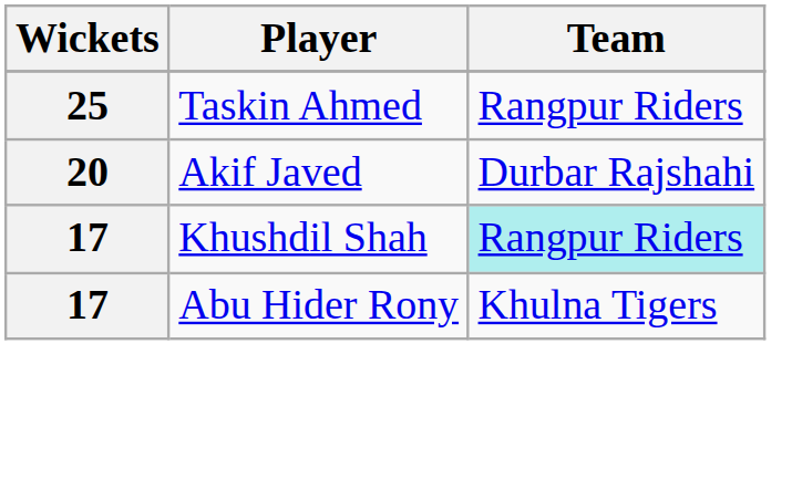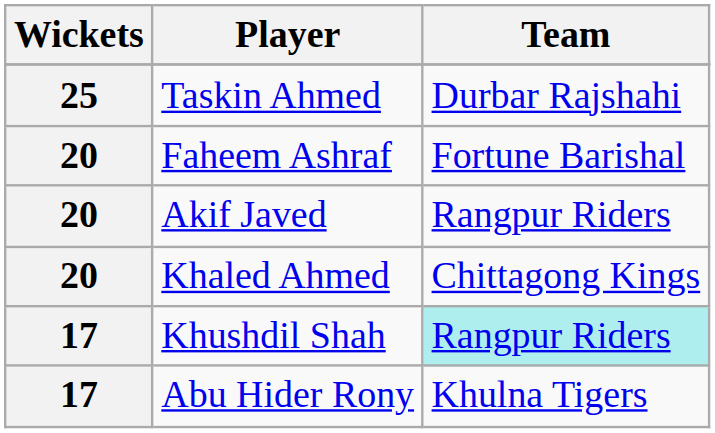Taskin Ahmed | Team: Rangpur Riders -> Durbar Rajshahi
+ row: 20 | Faheem Ashraf | Fortune Barishal
Akif Javed | Team: Durbar Rajshahi -> Rangpur Riders
+ row: 20 | Khaled Ahmed | Chittagong Kings
